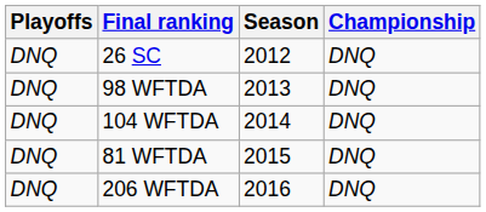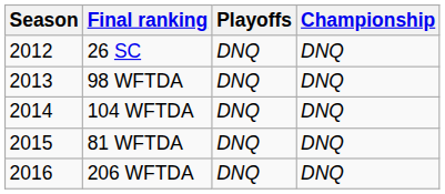columns swapped: Season <-> Playoffs
